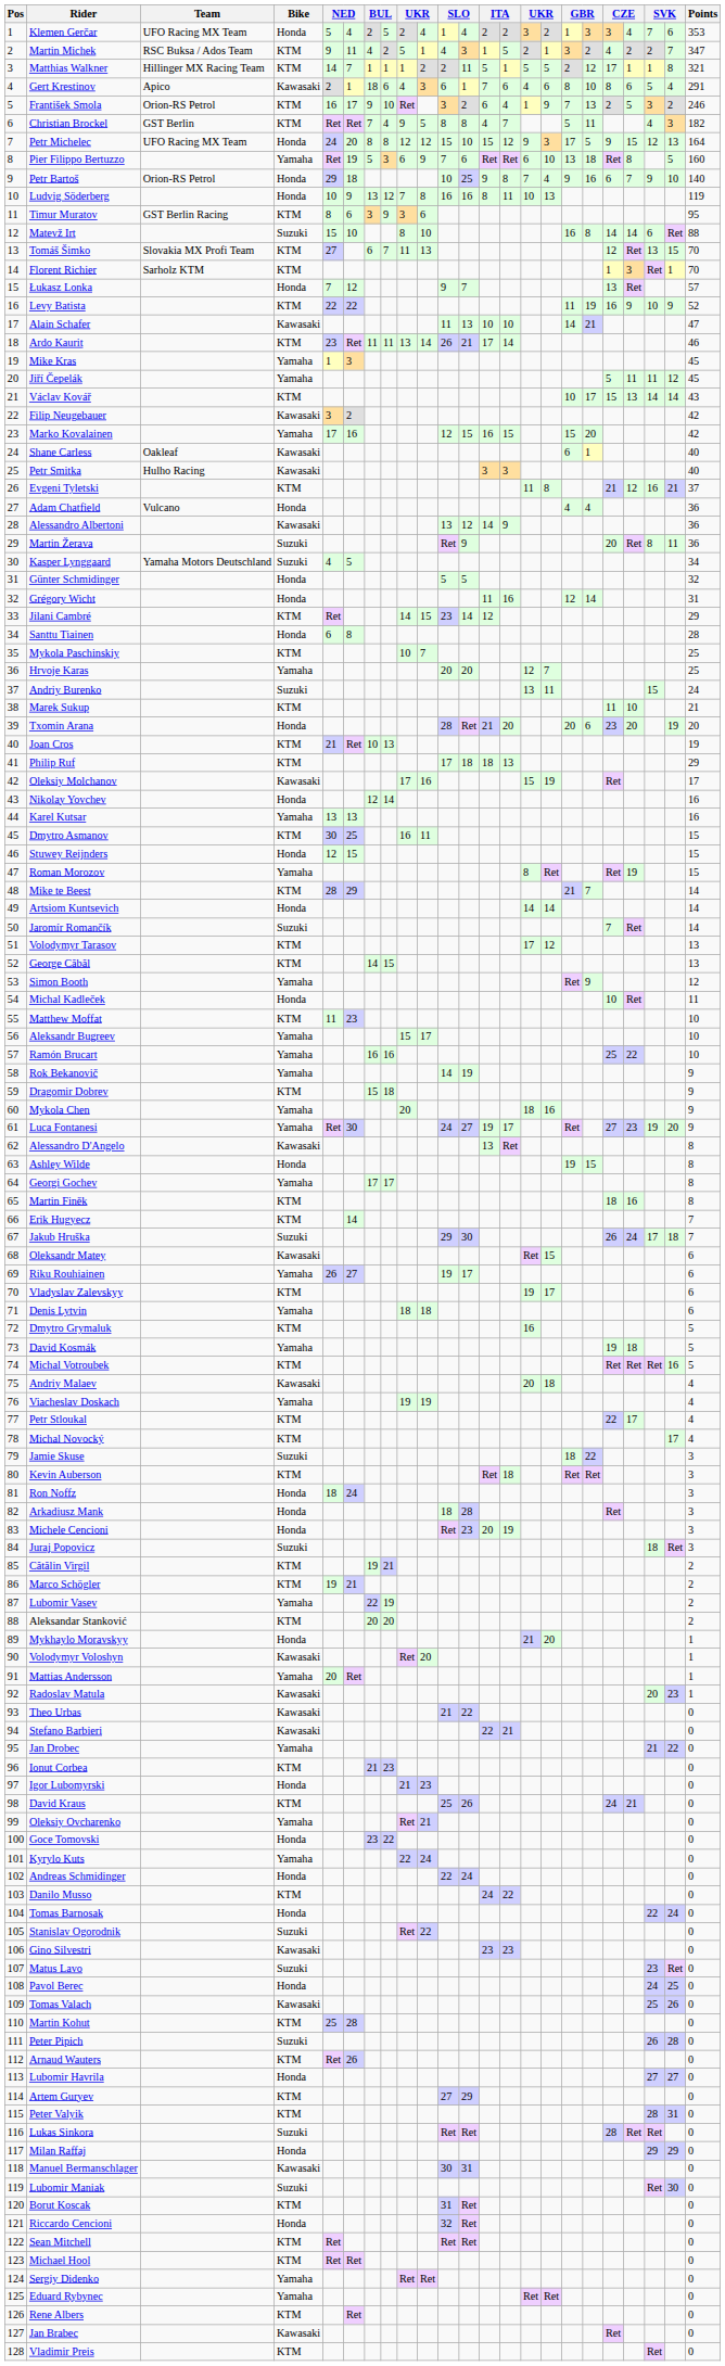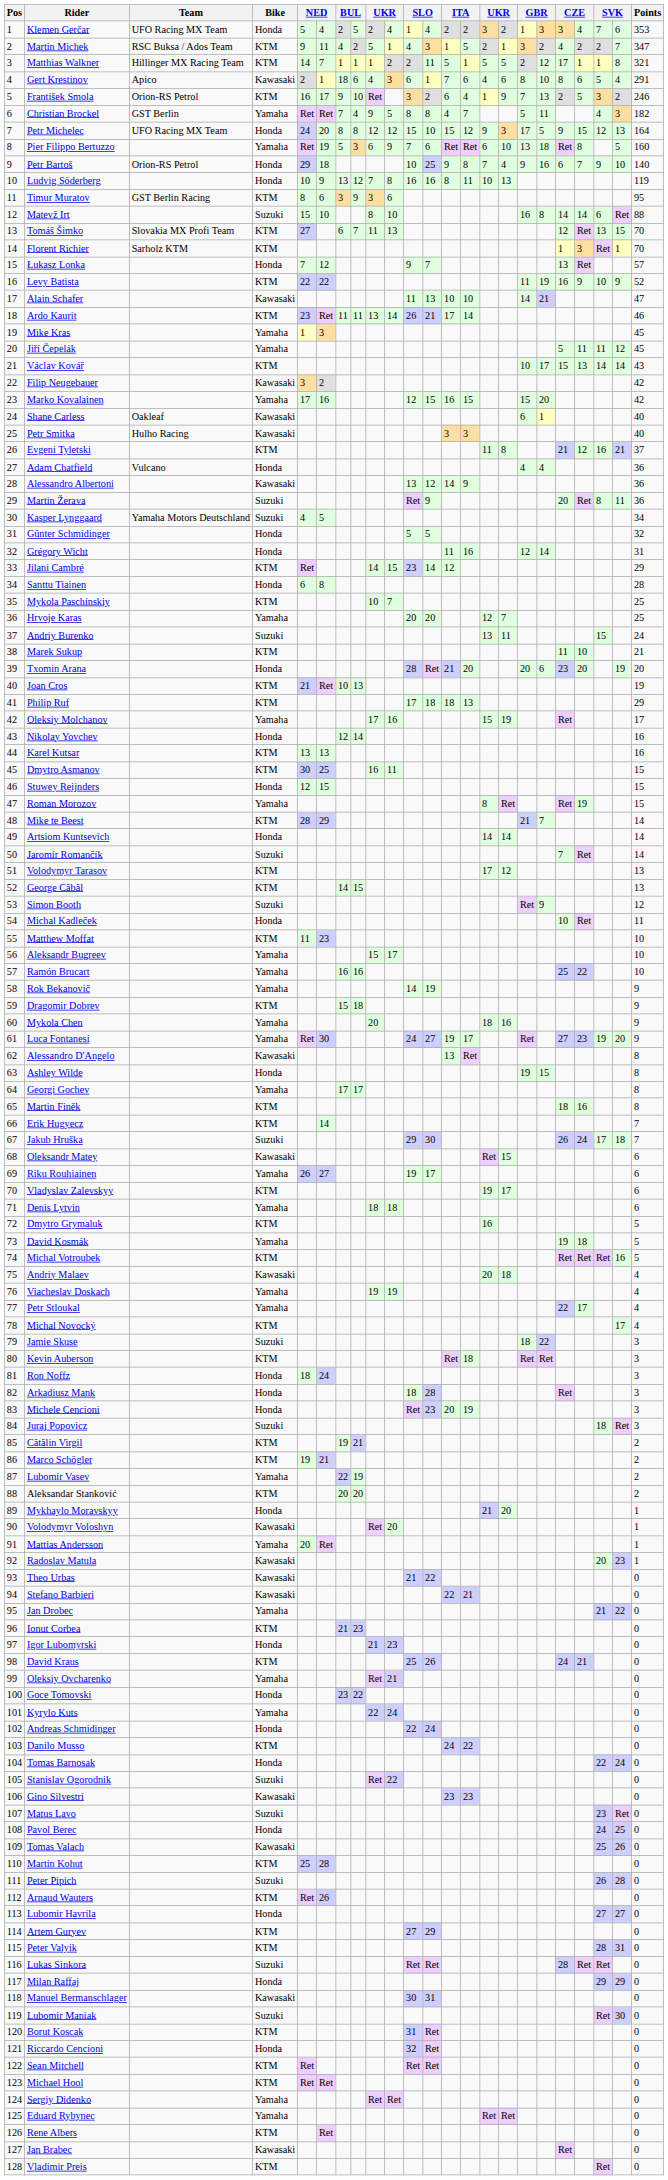Christian Brockel | Bike: KTM -> Yamaha
Oleksiy Molchanov | Bike: Kawasaki -> Yamaha
Karel Kutsar | Bike: Yamaha -> KTM
Simon Booth | Bike: Yamaha -> Suzuki
Petr Stloukal | Bike: KTM -> Yamaha
